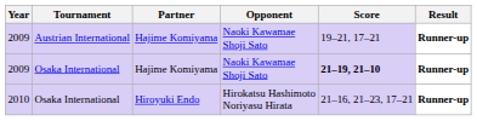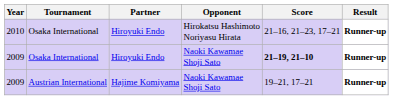rows swapped: 2009 / Austrian International <-> 2010
2009 / Osaka International | Partner: Hajime Komiyama -> Hiroyuki Endo
